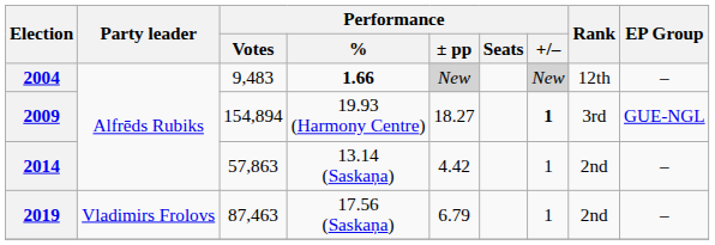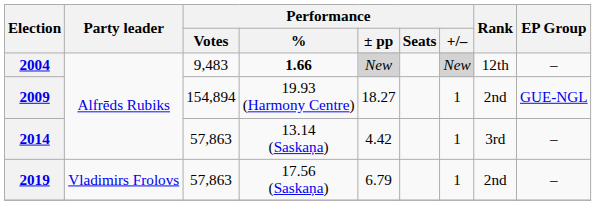2009 | Performance / +/–: bold -> normal
2009 | Rank: 3rd -> 2nd
2014 | Rank: 2nd -> 3rd
2019 | Performance / Votes: 87,463 -> 57,863
